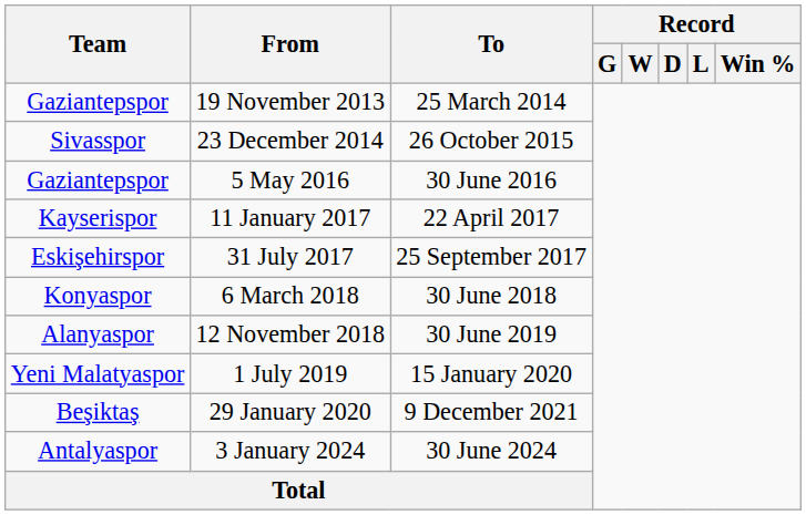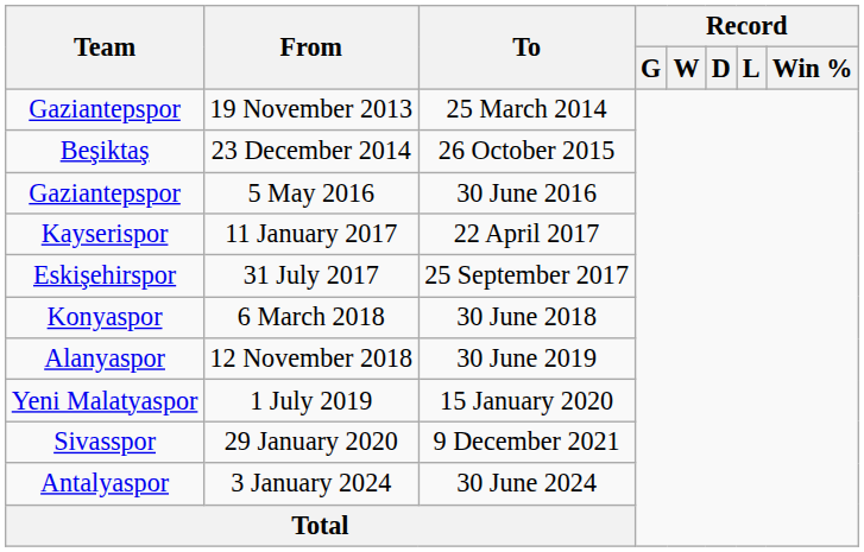23 December 2014 | Team: Sivasspor -> Beşiktaş
29 January 2020 | Team: Beşiktaş -> Sivasspor
